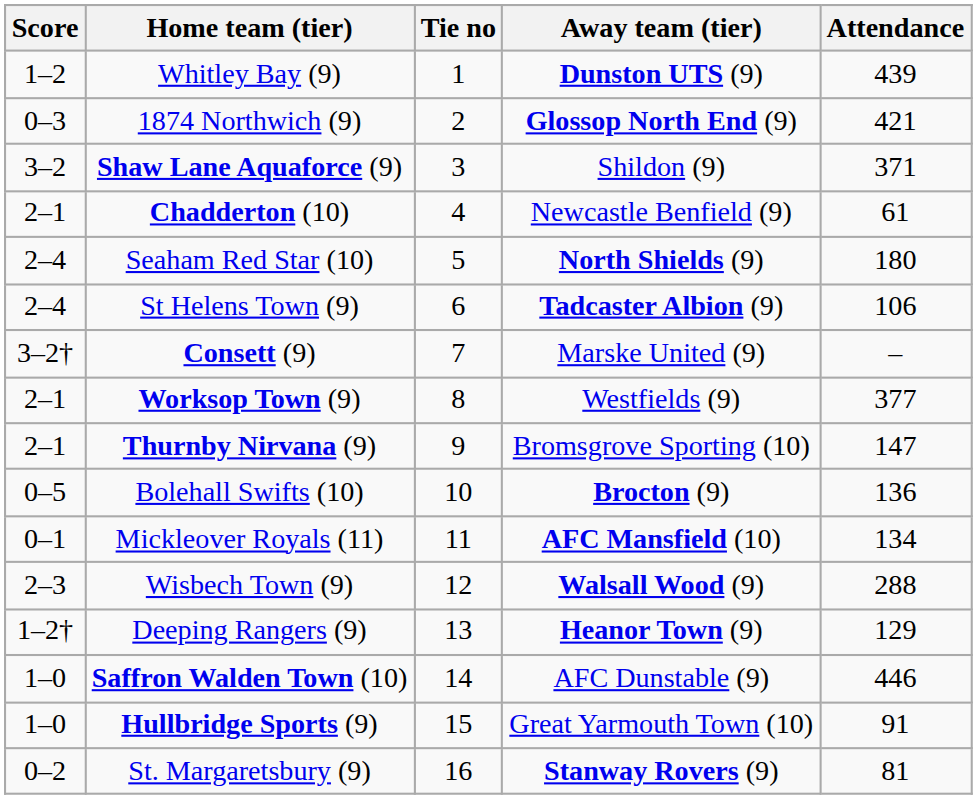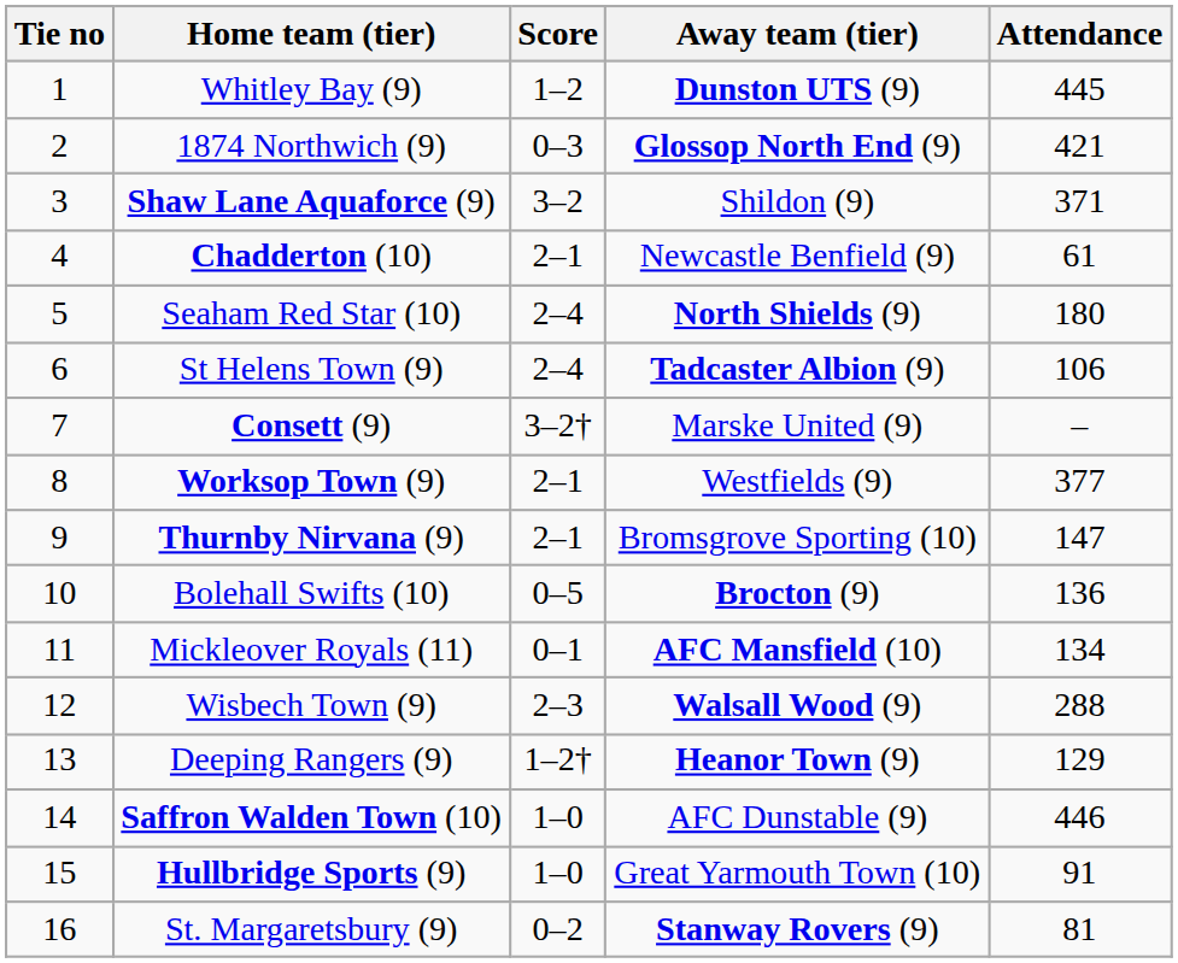columns swapped: Tie no <-> Score
Whitley Bay (9) | Attendance: 439 -> 445
